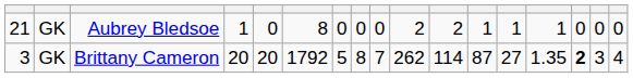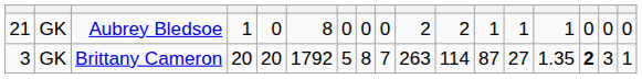Brittany Cameron | column 10: 262 -> 263
Brittany Cameron | column 17: 4 -> 1
